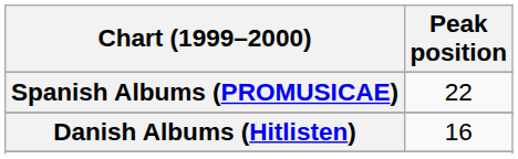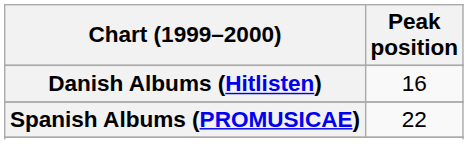rows swapped: Danish Albums (Hitlisten) <-> Spanish Albums (PROMUSICAE)
